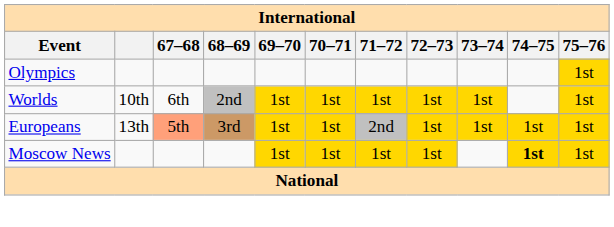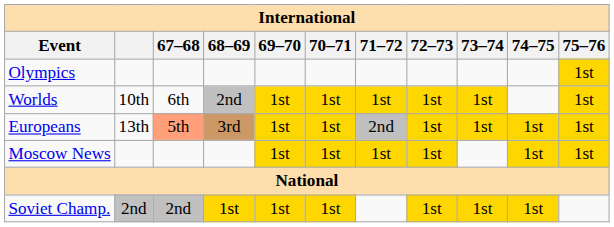Moscow News | 74–75: bold -> normal
+ row: Soviet Champ. | 2nd | 2nd | 1st | 1st | 1st | 1st | 1st | 1st
